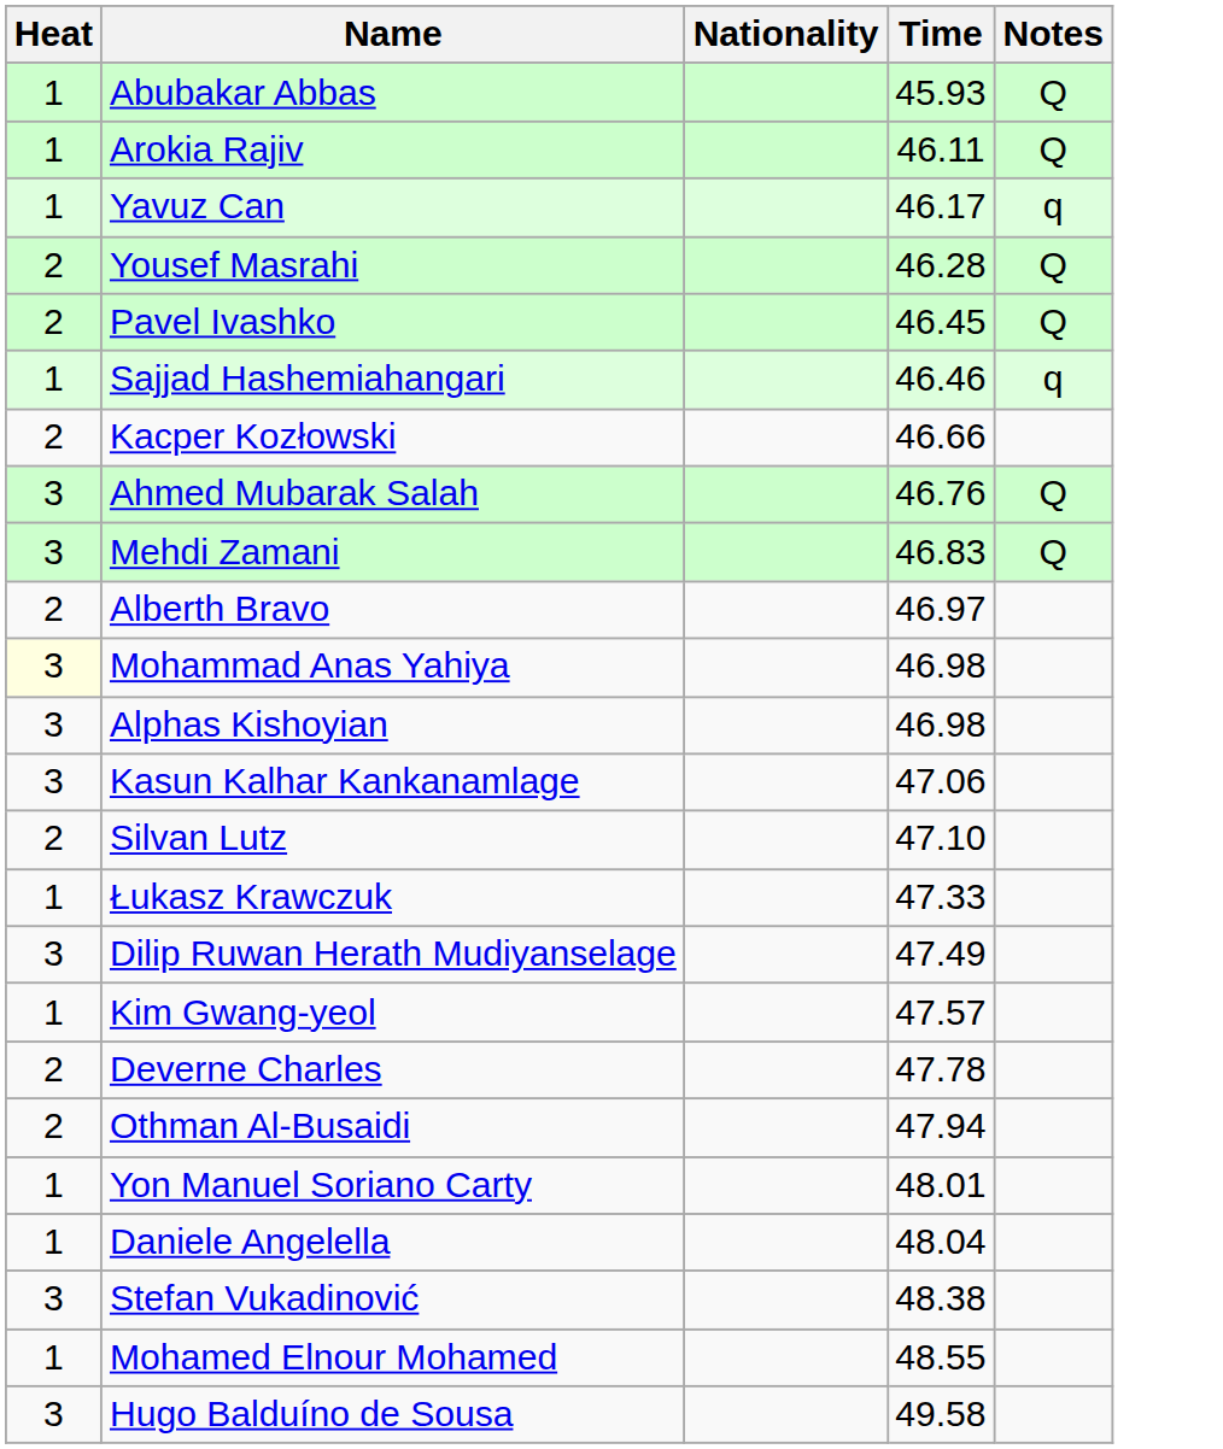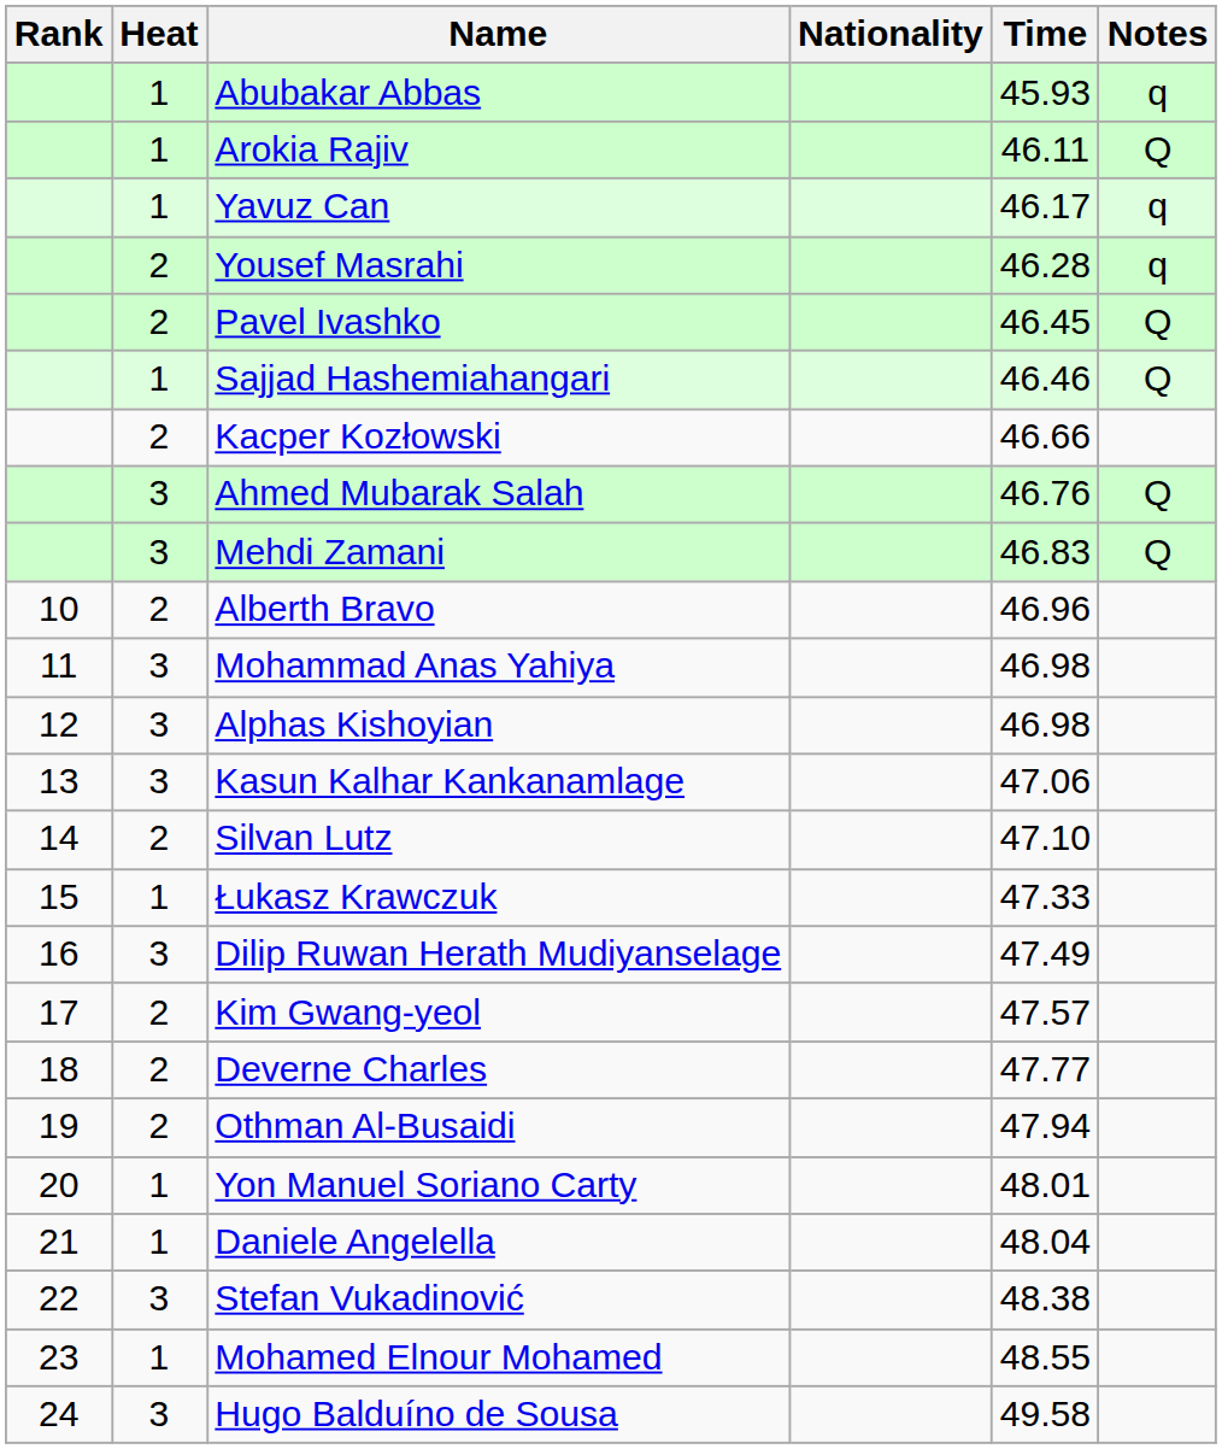+ column: Rank | 10 | 11 | 12 | 13 | 14 | 15 | 16 | 17 | 18 | 19 | 20 | 21 | 22 | 23 | 24
Abubakar Abbas | Notes: Q -> q
Yousef Masrahi | Notes: Q -> q
Sajjad Hashemiahangari | Notes: q -> Q
Alberth Bravo | Time: 46.97 -> 46.96
Mohammad Anas Yahiya | Heat: lightyellow background -> no background
Kim Gwang-yeol | Heat: 1 -> 2
Deverne Charles | Time: 47.78 -> 47.77
